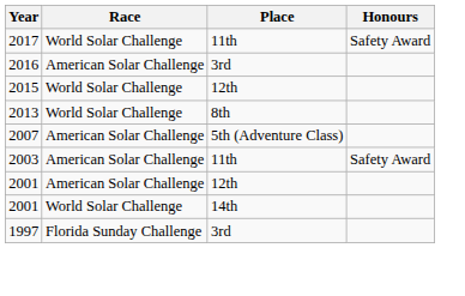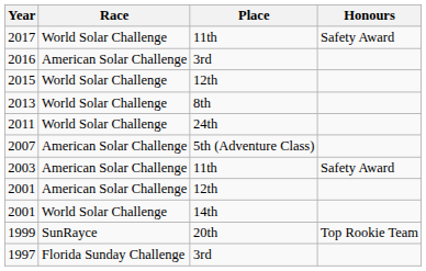+ row: 2011 | World Solar Challenge | 24th
+ row: 1999 | SunRayce | 20th | Top Rookie Team
